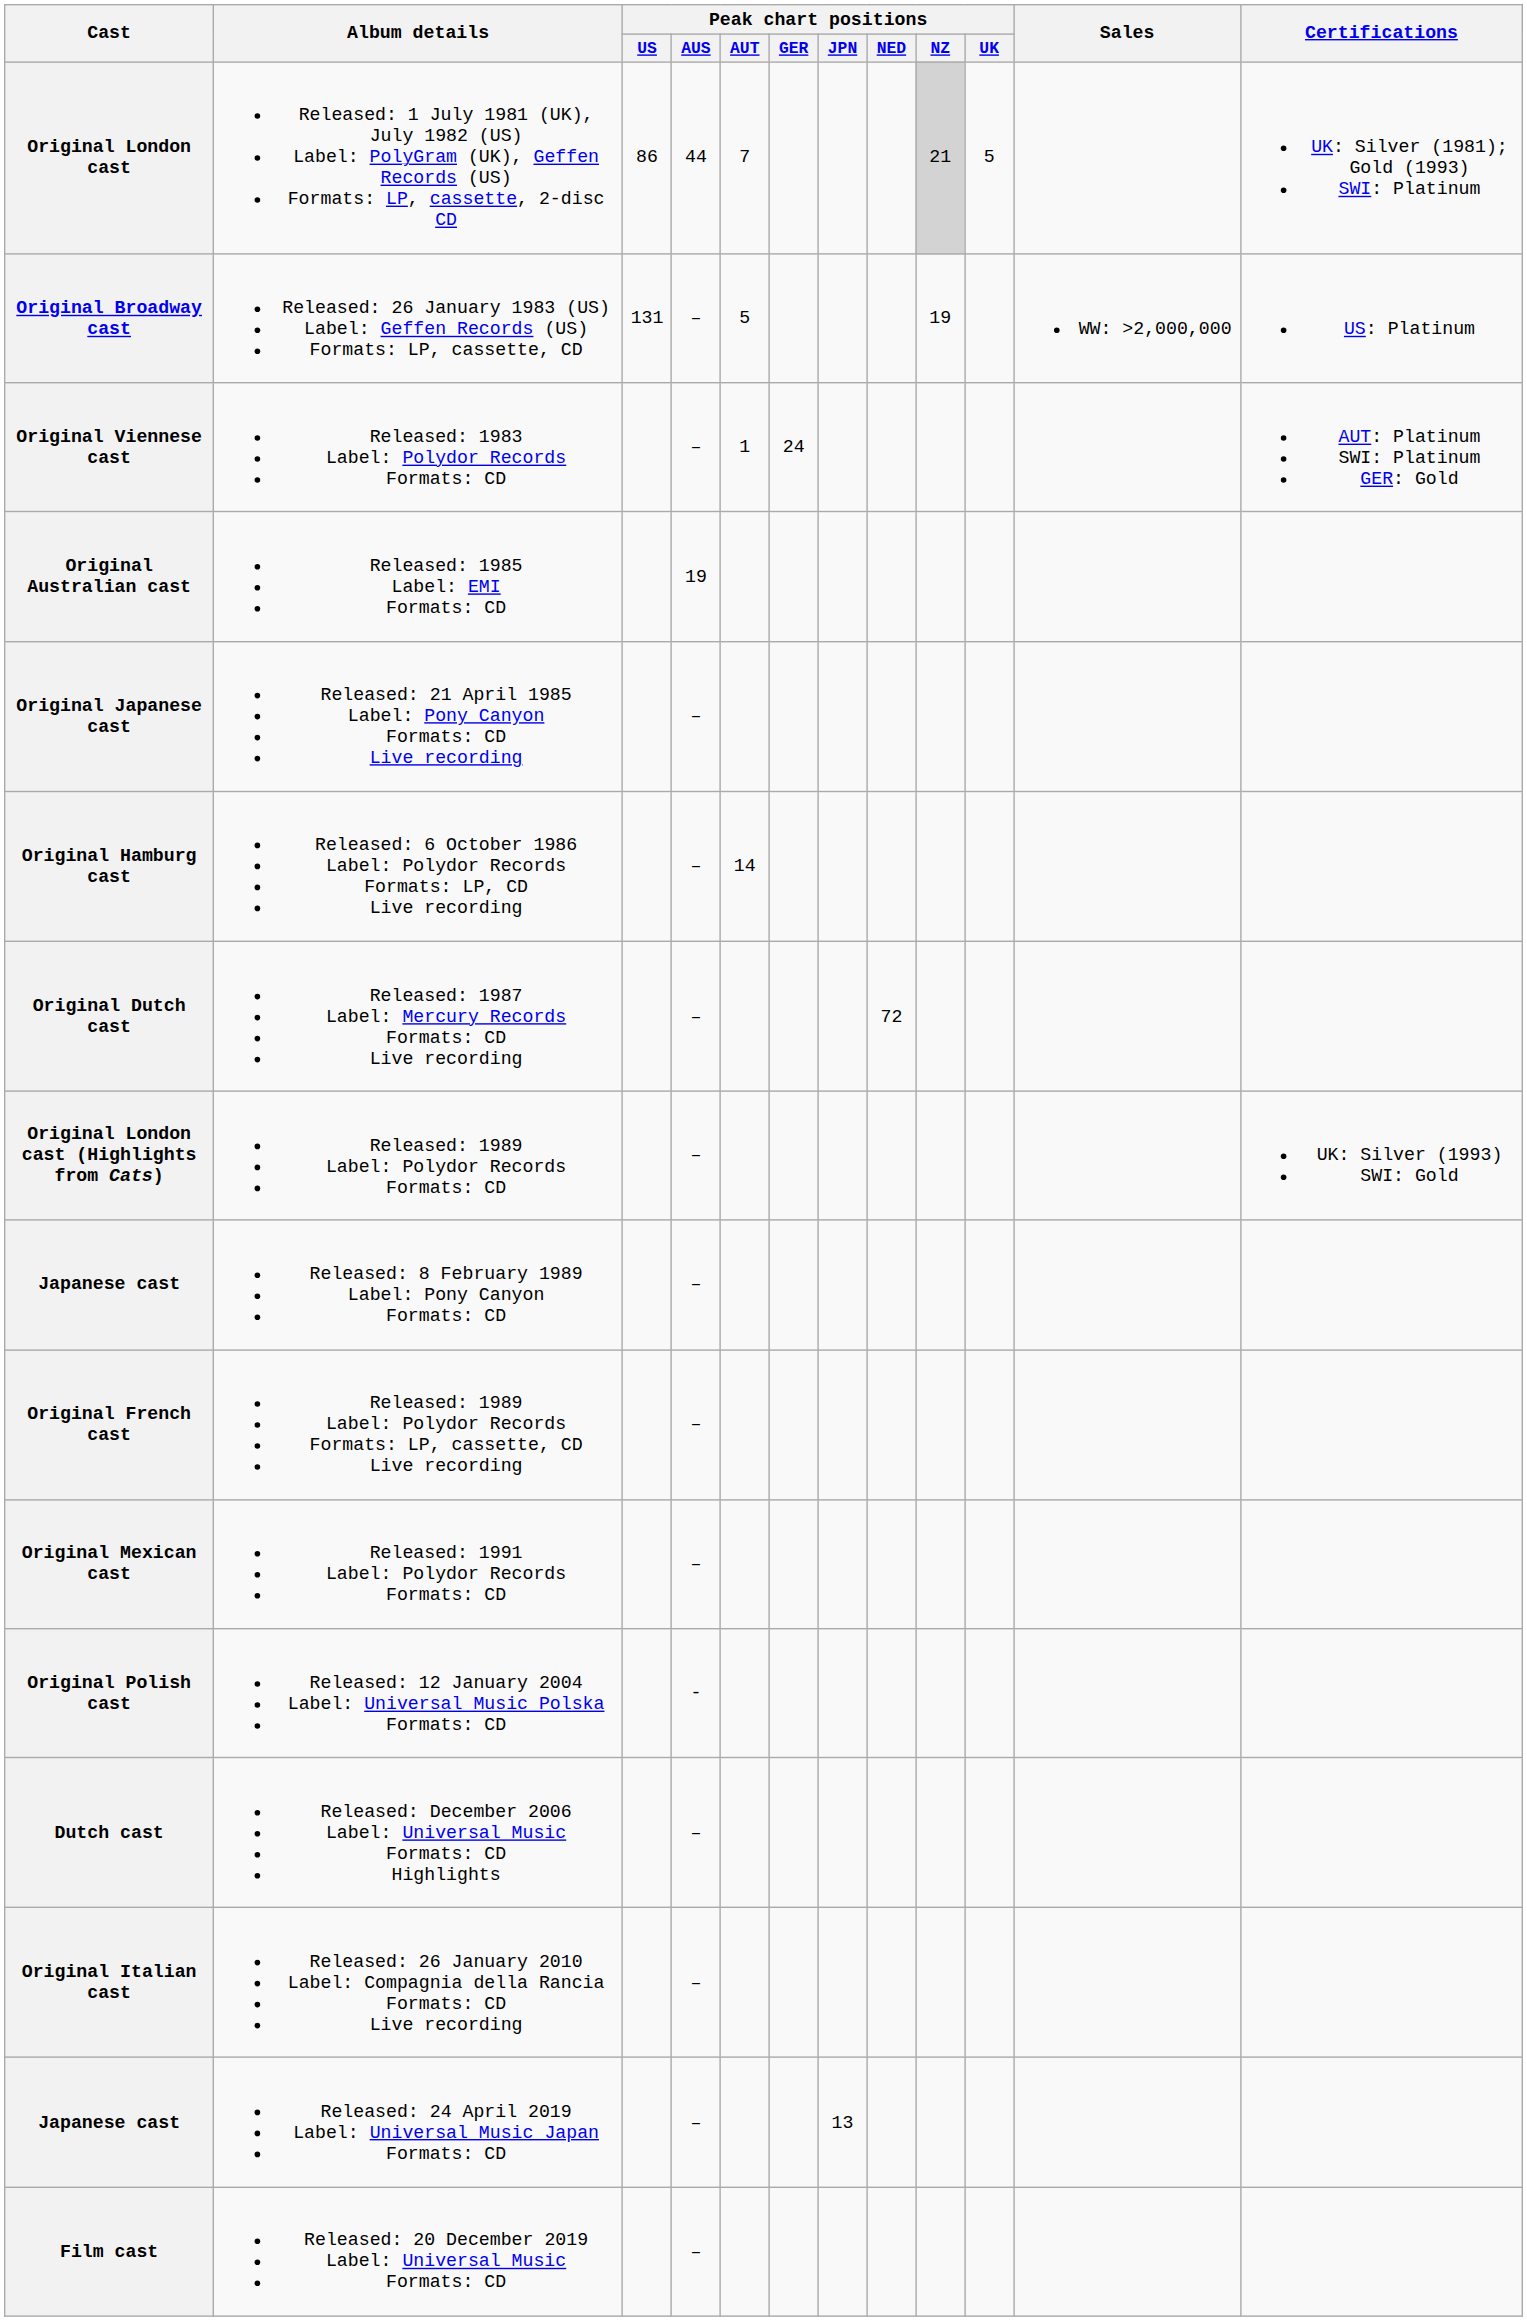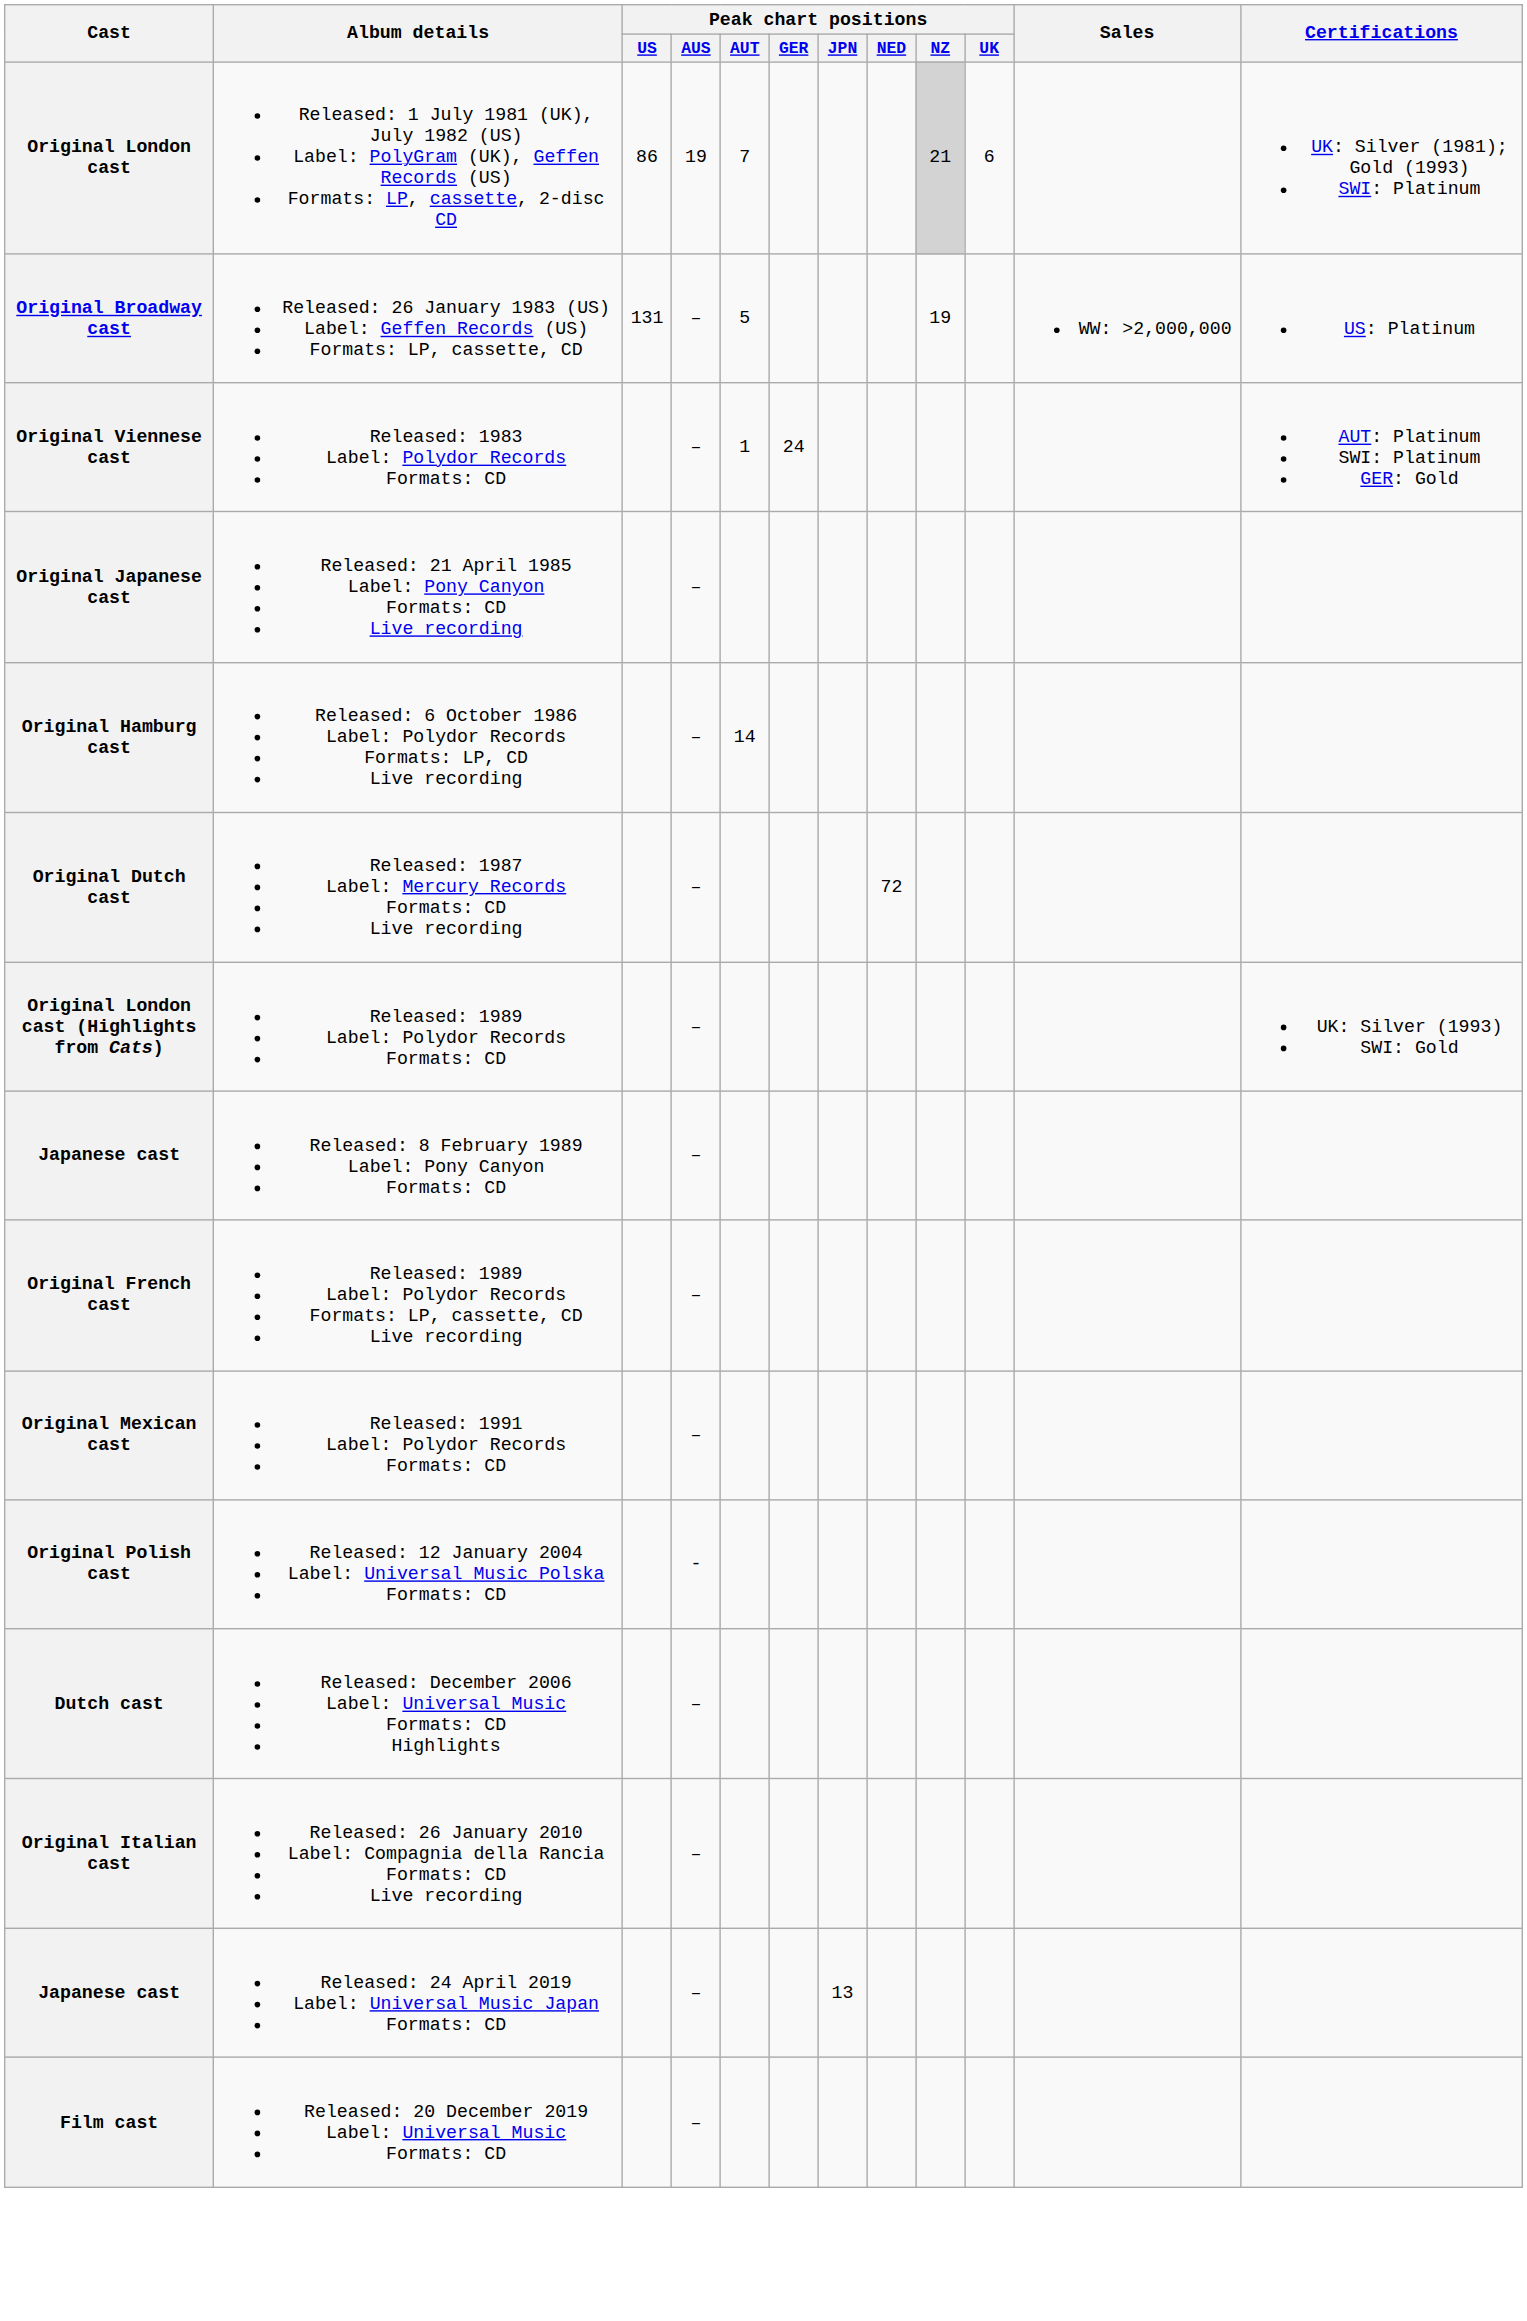Original London cast | Peak chart positions / AUS: 44 -> 19
Original London cast | Peak chart positions / UK: 5 -> 6
- row: Original Australian cast | Released: 1985 Label: EMI Formats: CD | 19
